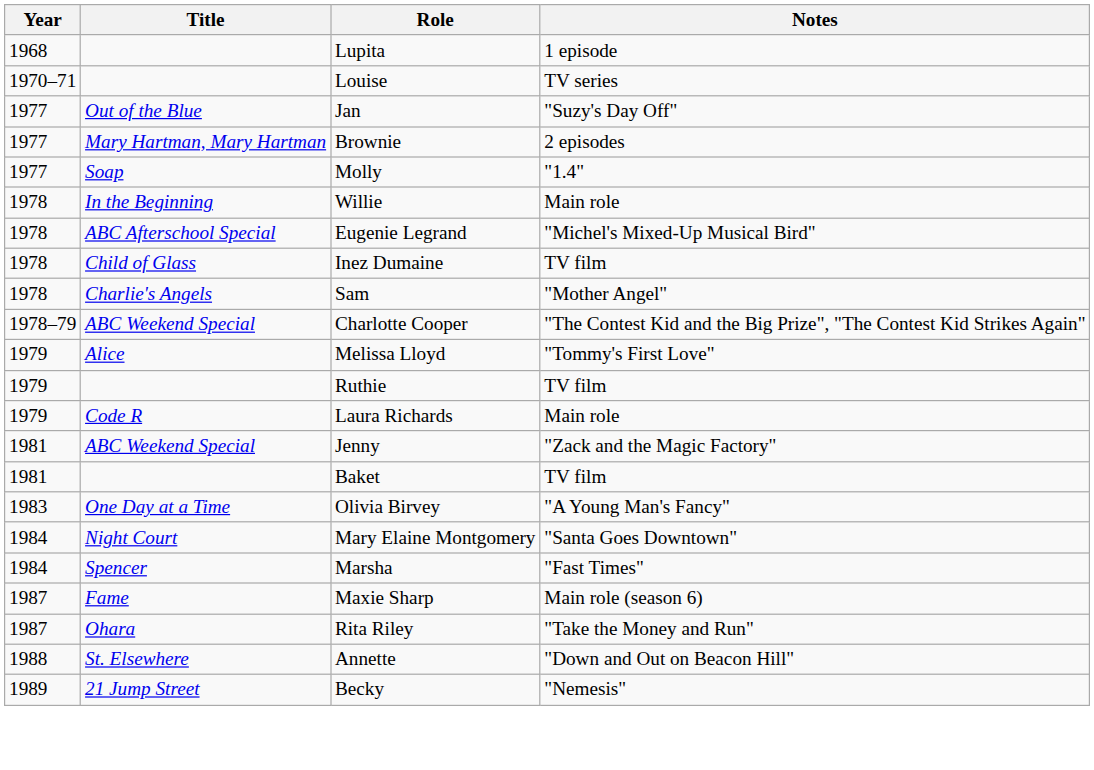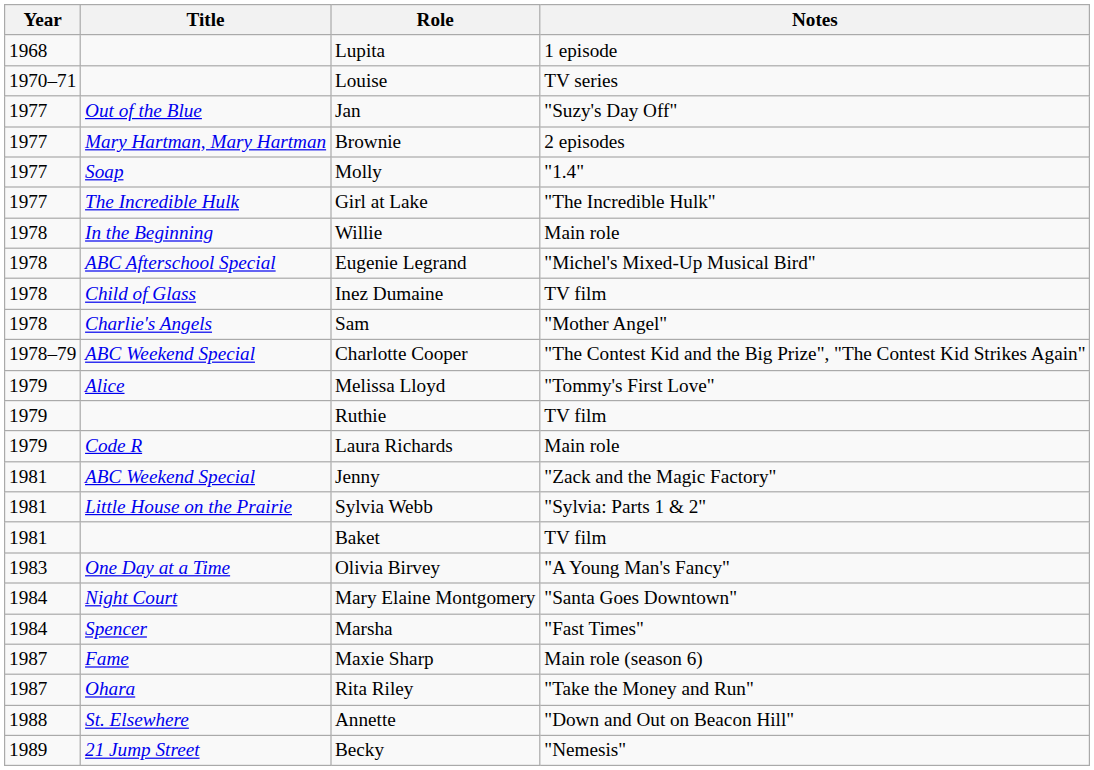+ row: 1977 | The Incredible Hulk | Girl at Lake | "The Incredible Hulk"
+ row: 1981 | Little House on the Prairie | Sylvia Webb | "Sylvia: Parts 1 & 2"
